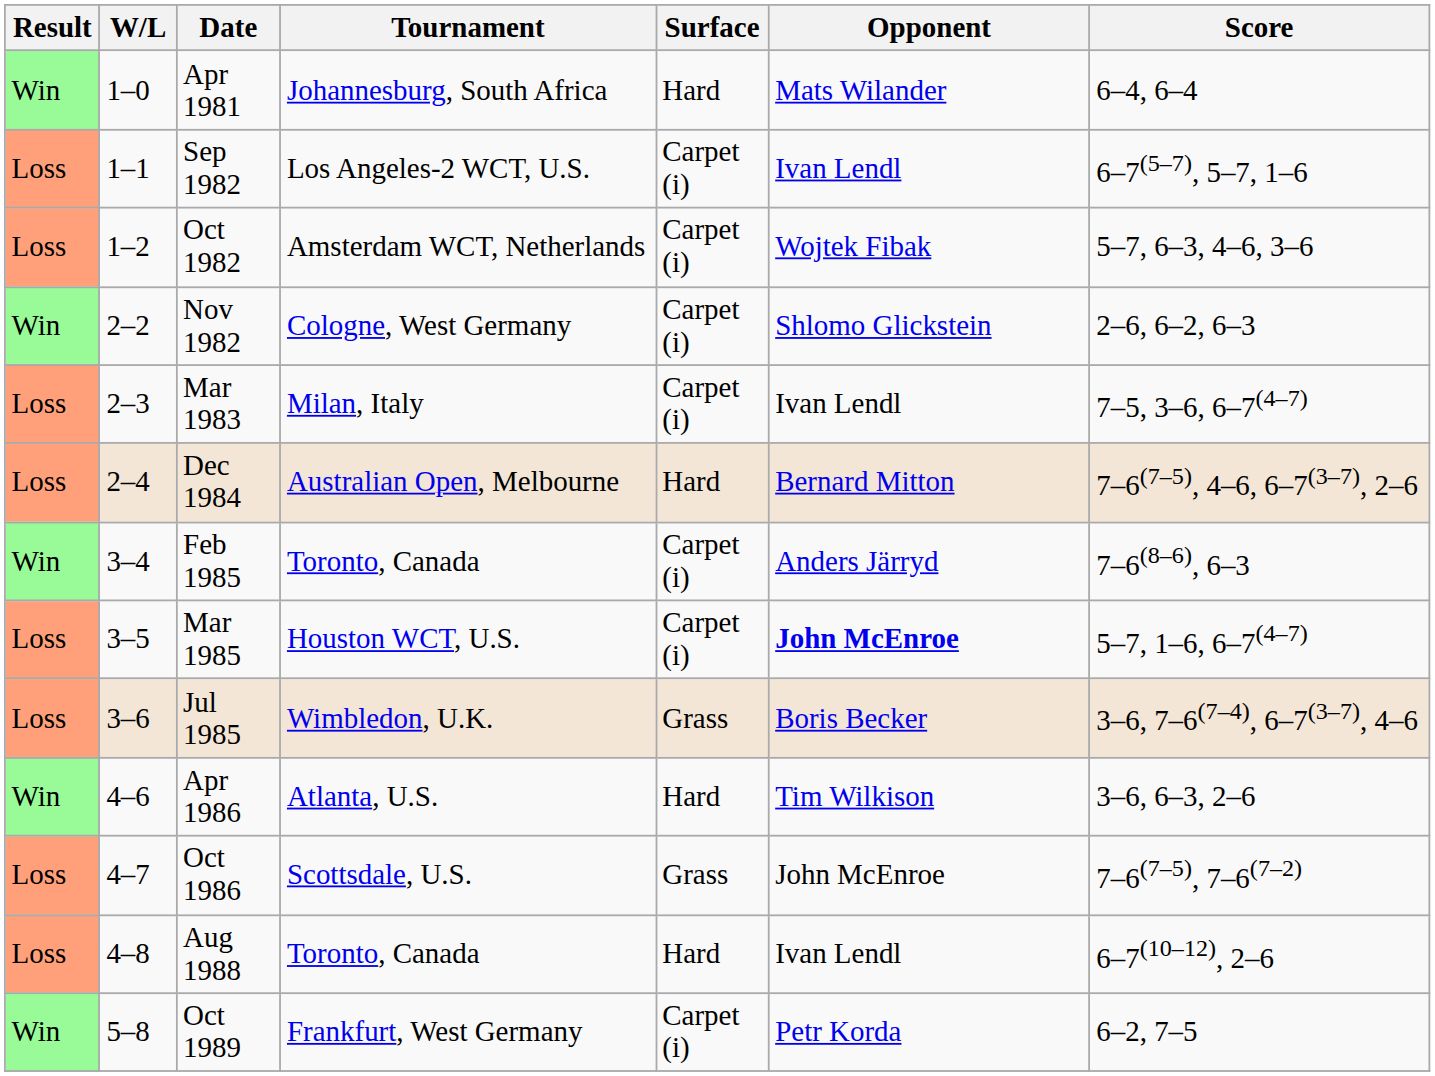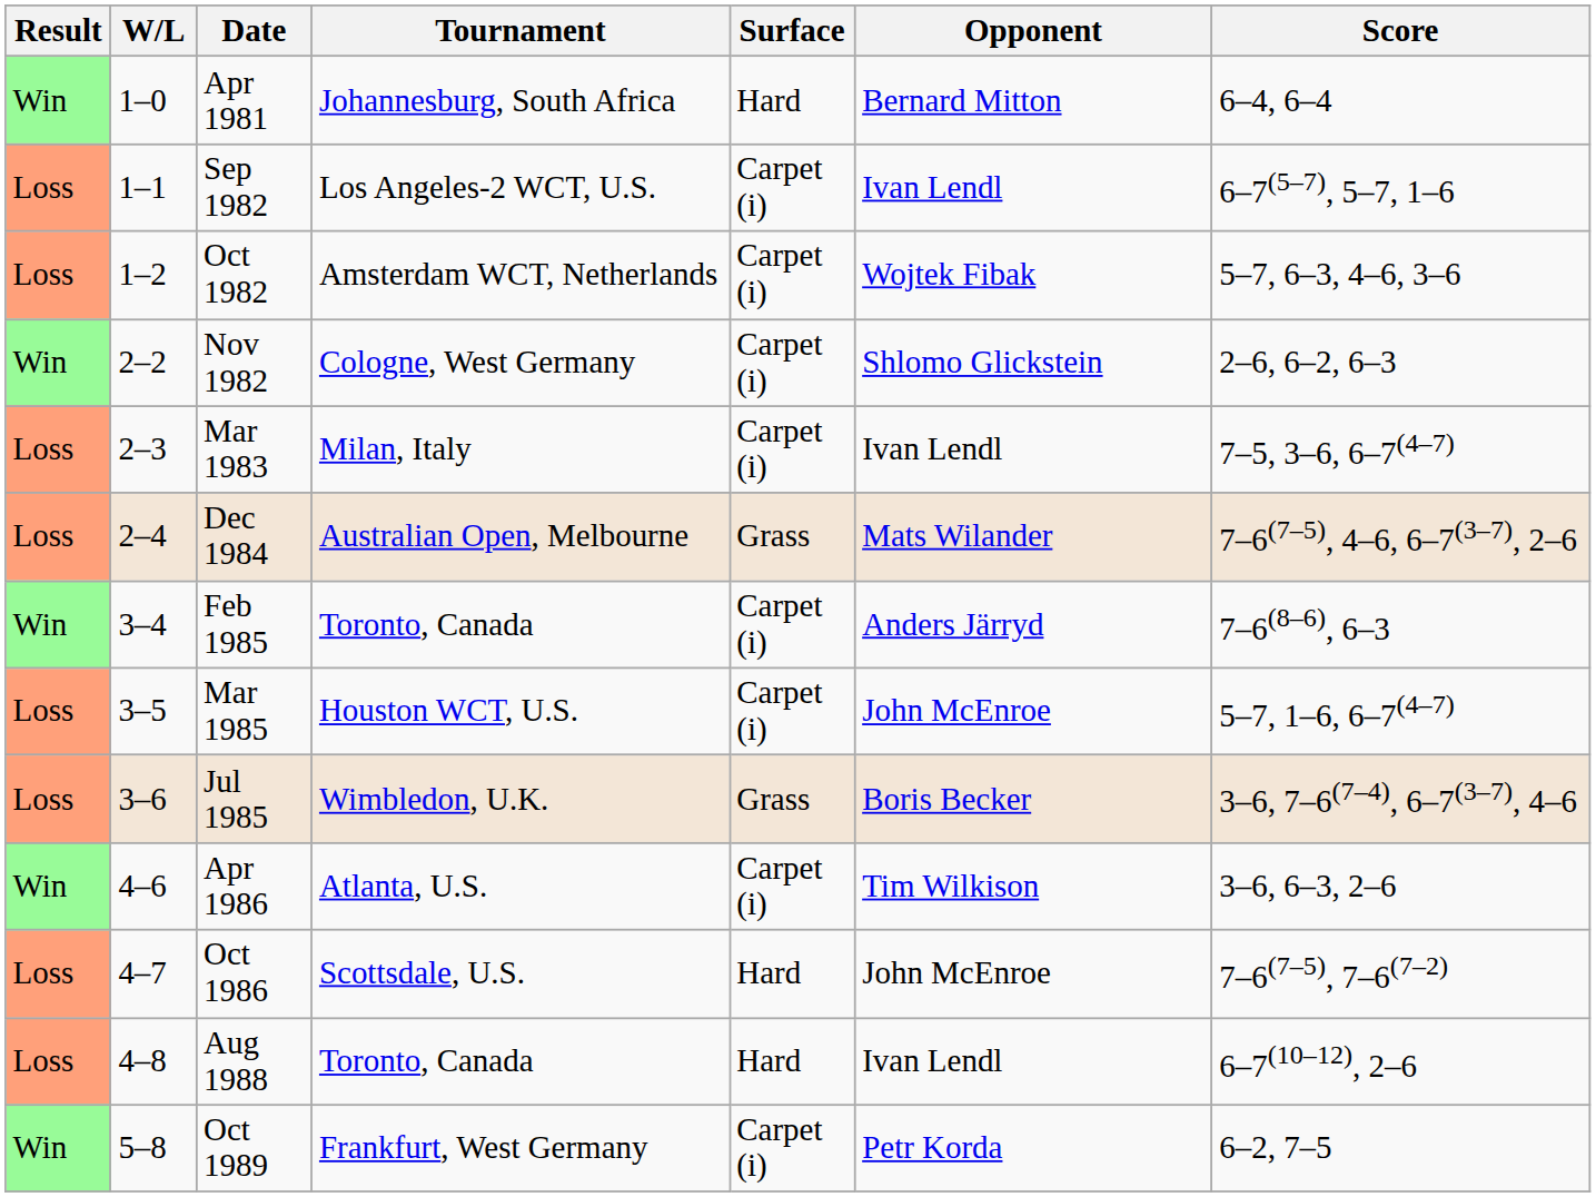Apr 1981 | Opponent: Mats Wilander -> Bernard Mitton
Dec 1984 | Surface: Hard -> Grass
Dec 1984 | Opponent: Bernard Mitton -> Mats Wilander
Mar 1985 | Opponent: bold -> normal
Apr 1986 | Surface: Hard -> Carpet (i)
Oct 1986 | Surface: Grass -> Hard
